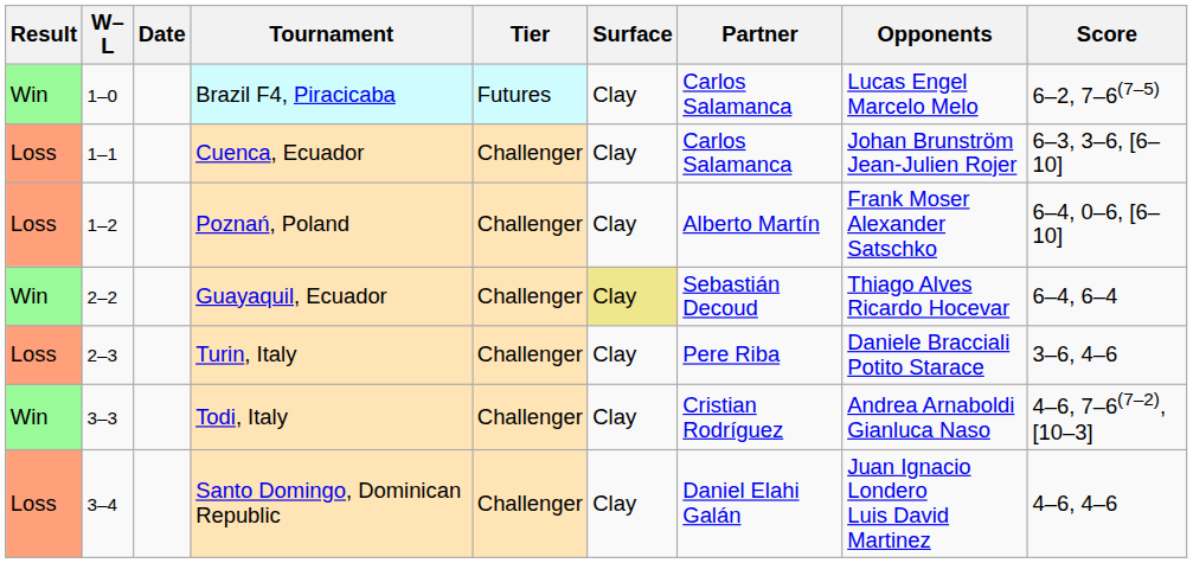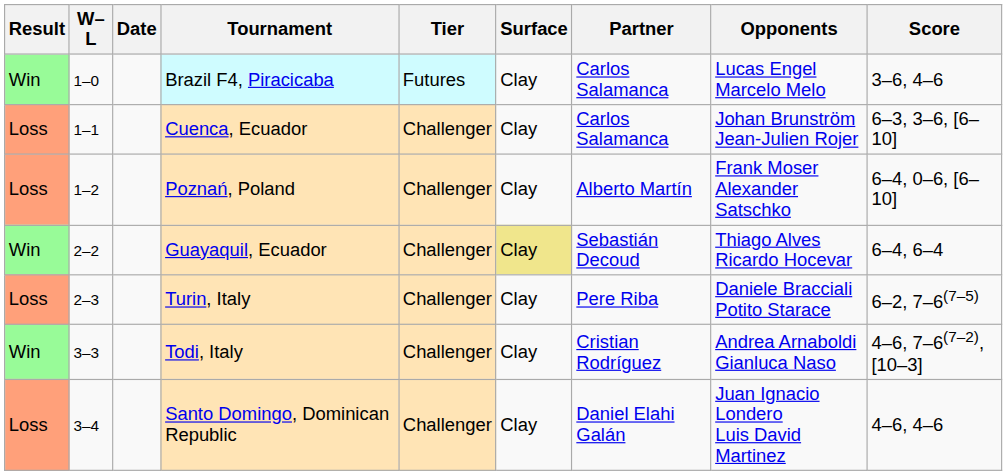Brazil F4, Piracicaba | Score: 6–2, 7–6(7–5) -> 3–6, 4–6
Turin, Italy | Score: 3–6, 4–6 -> 6–2, 7–6(7–5)
